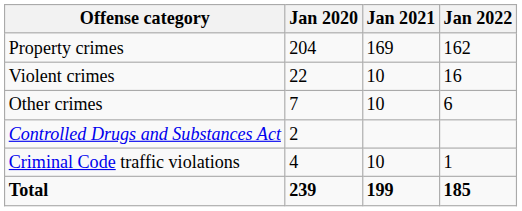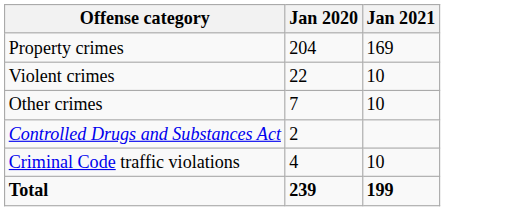- column: Jan 2022 | 162 | 16 | 6 | 1 | 185
